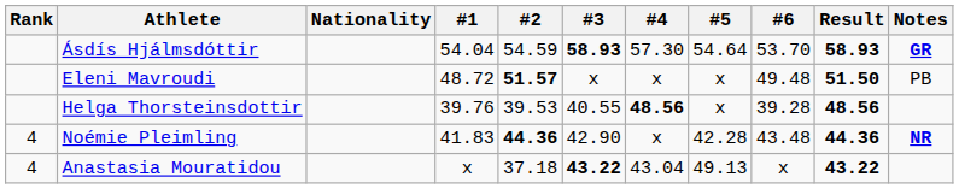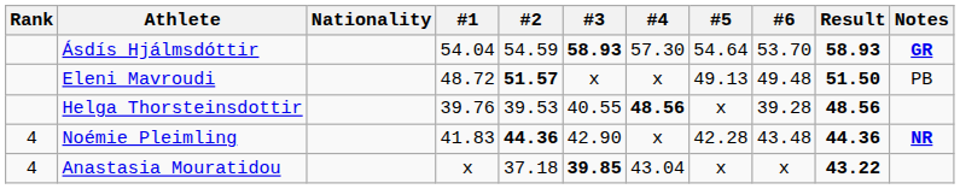Eleni Mavroudi | #5: x -> 49.13
Anastasia Mouratidou | #3: 43.22 -> 39.85
Anastasia Mouratidou | #5: 49.13 -> x
